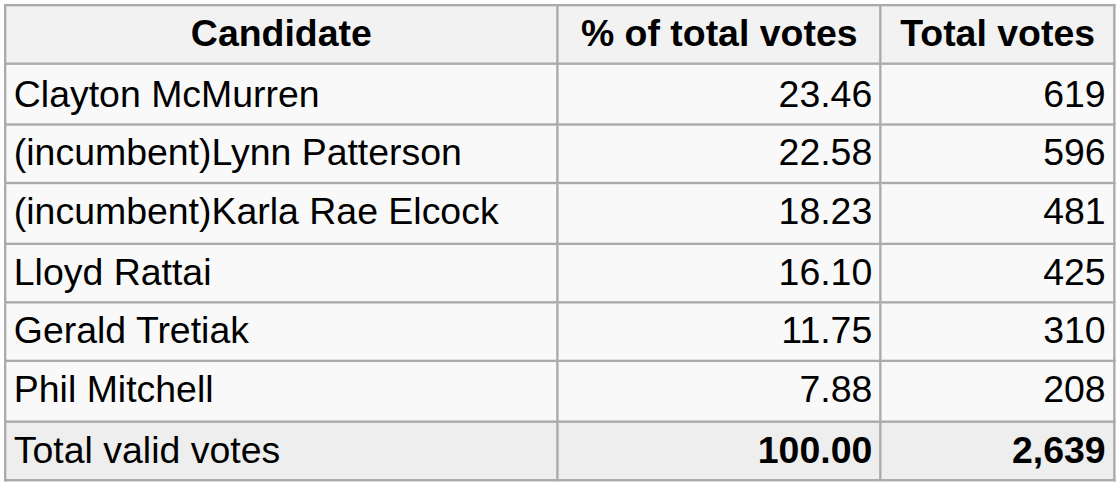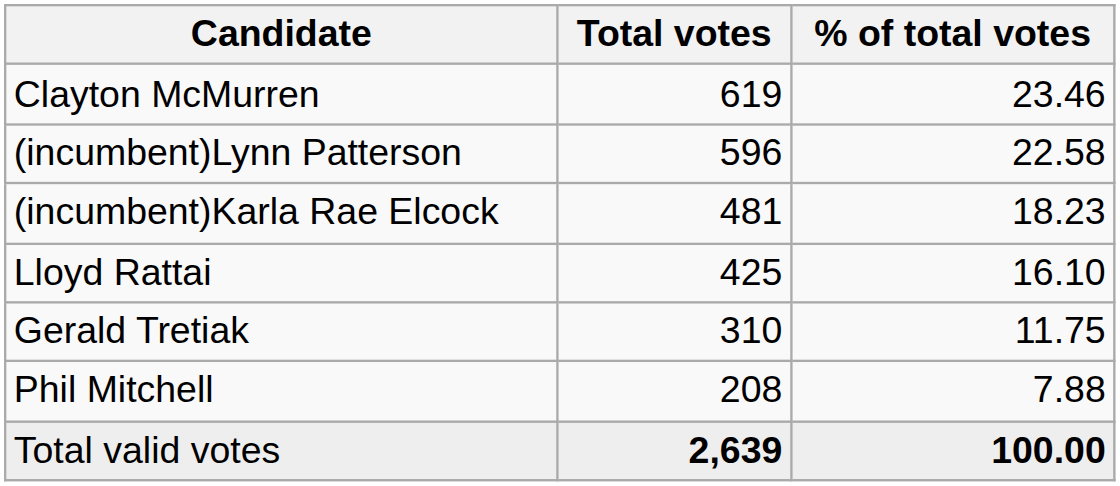columns swapped: Total votes <-> % of total votes
